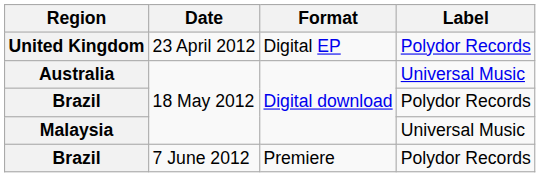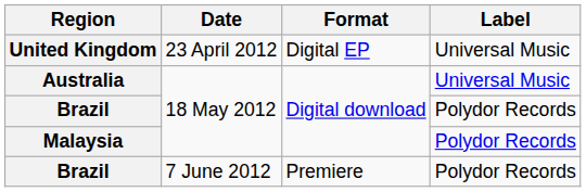United Kingdom | Label: Polydor Records -> Universal Music
Malaysia | Label: Universal Music -> Polydor Records
